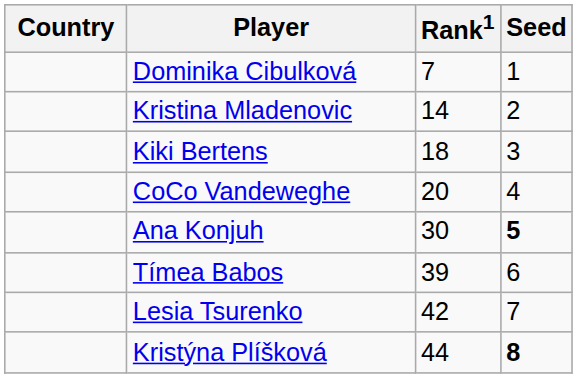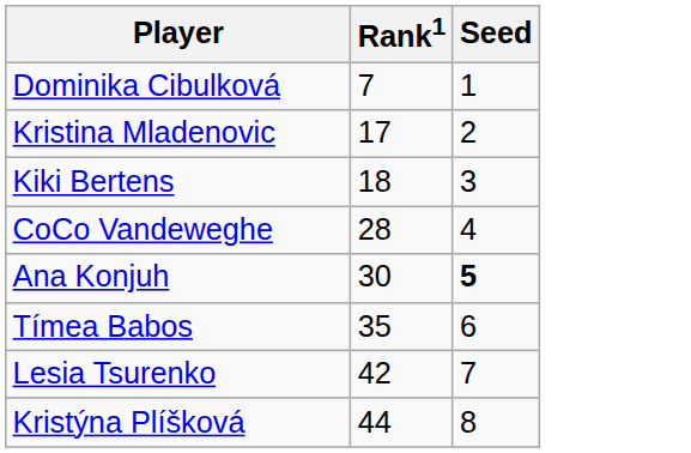- column: Country
Kristina Mladenovic | Rank1: 14 -> 17
CoCo Vandeweghe | Rank1: 20 -> 28
Tímea Babos | Rank1: 39 -> 35
Kristýna Plíšková | Seed: bold -> normal
